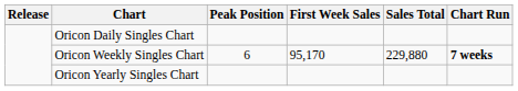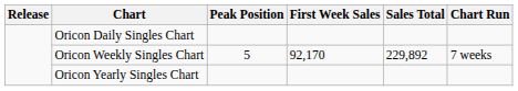Oricon Weekly Singles Chart | Peak Position: 6 -> 5
Oricon Weekly Singles Chart | First Week Sales: 95,170 -> 92,170
Oricon Weekly Singles Chart | Sales Total: 229,880 -> 229,892
Oricon Weekly Singles Chart | Chart Run: bold -> normal
